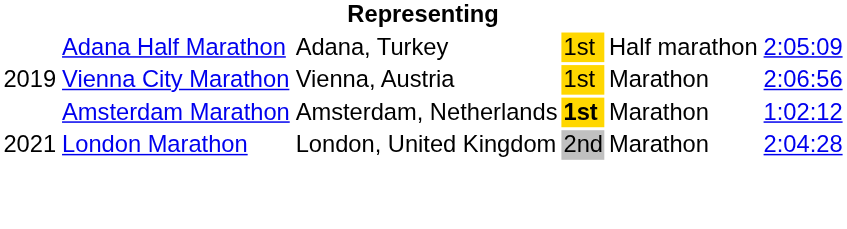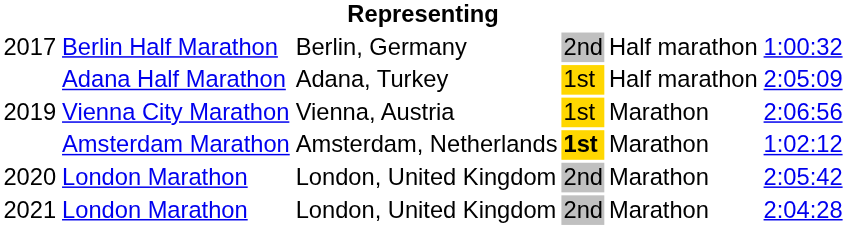+ row: 2017 | Berlin Half Marathon | Berlin, Germany | 2nd | Half marathon | 1:00:32
+ row: 2020 | London Marathon | London, United Kingdom | 2nd | Marathon | 2:05:42
